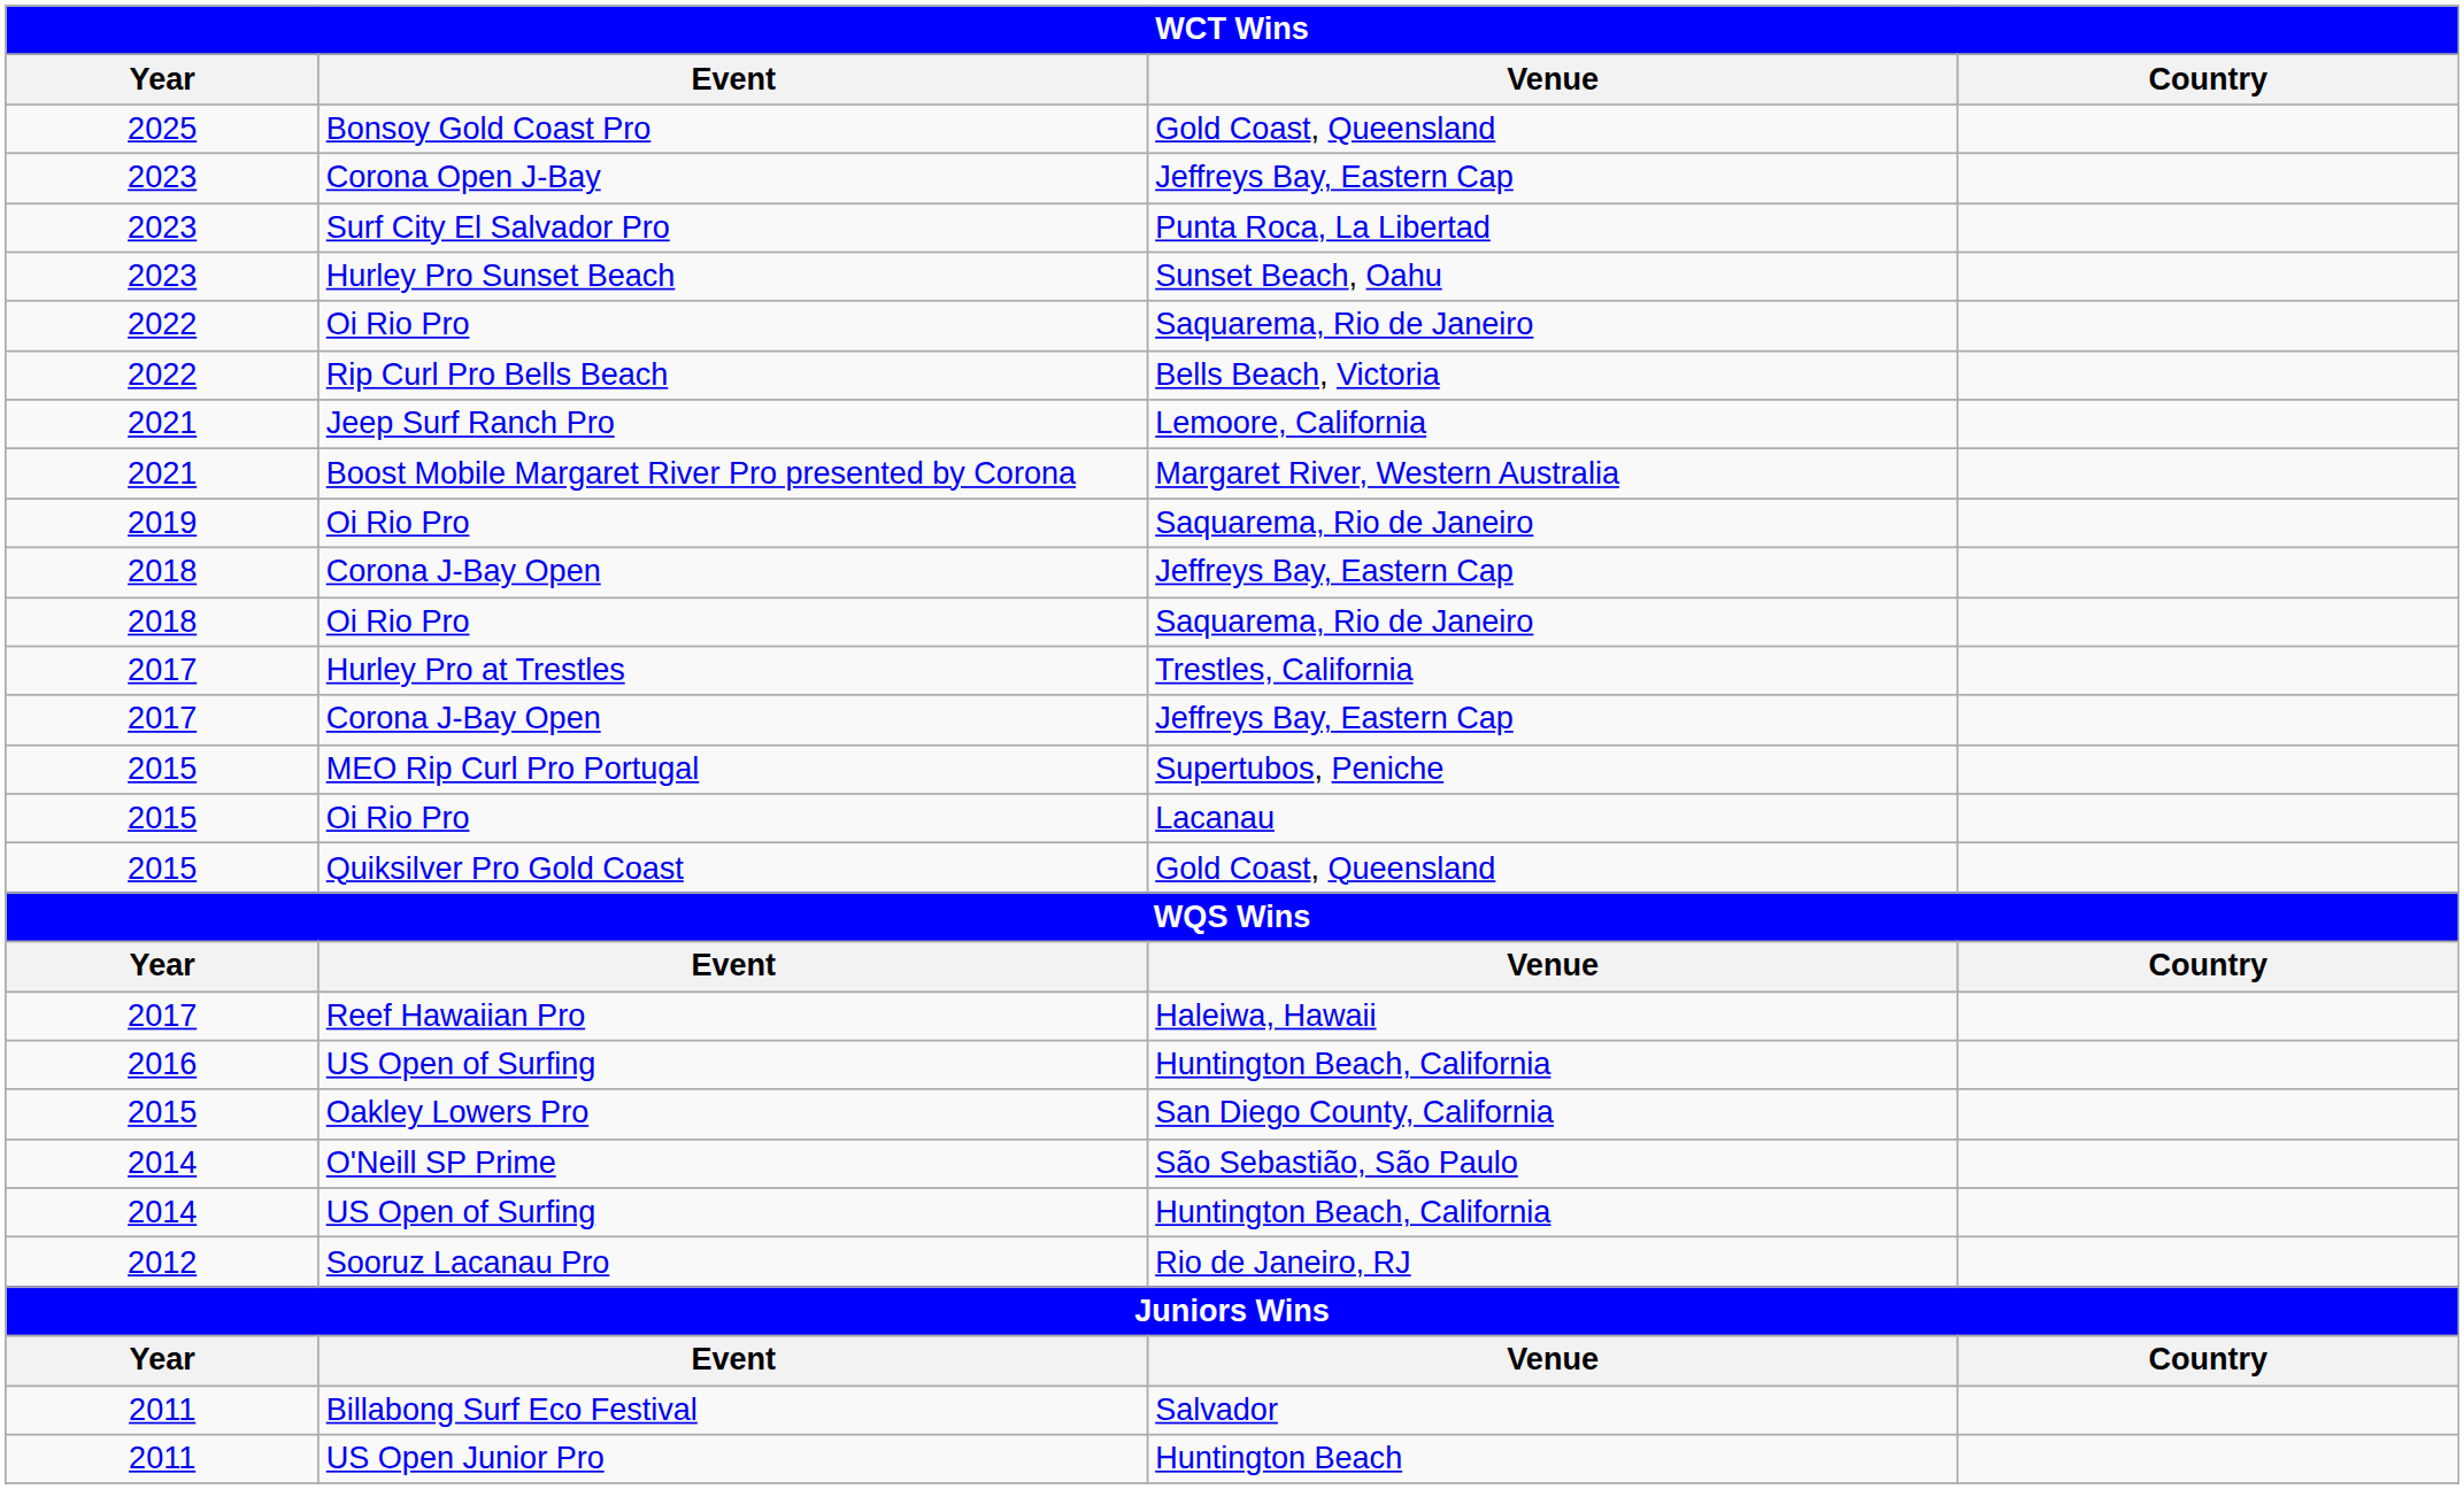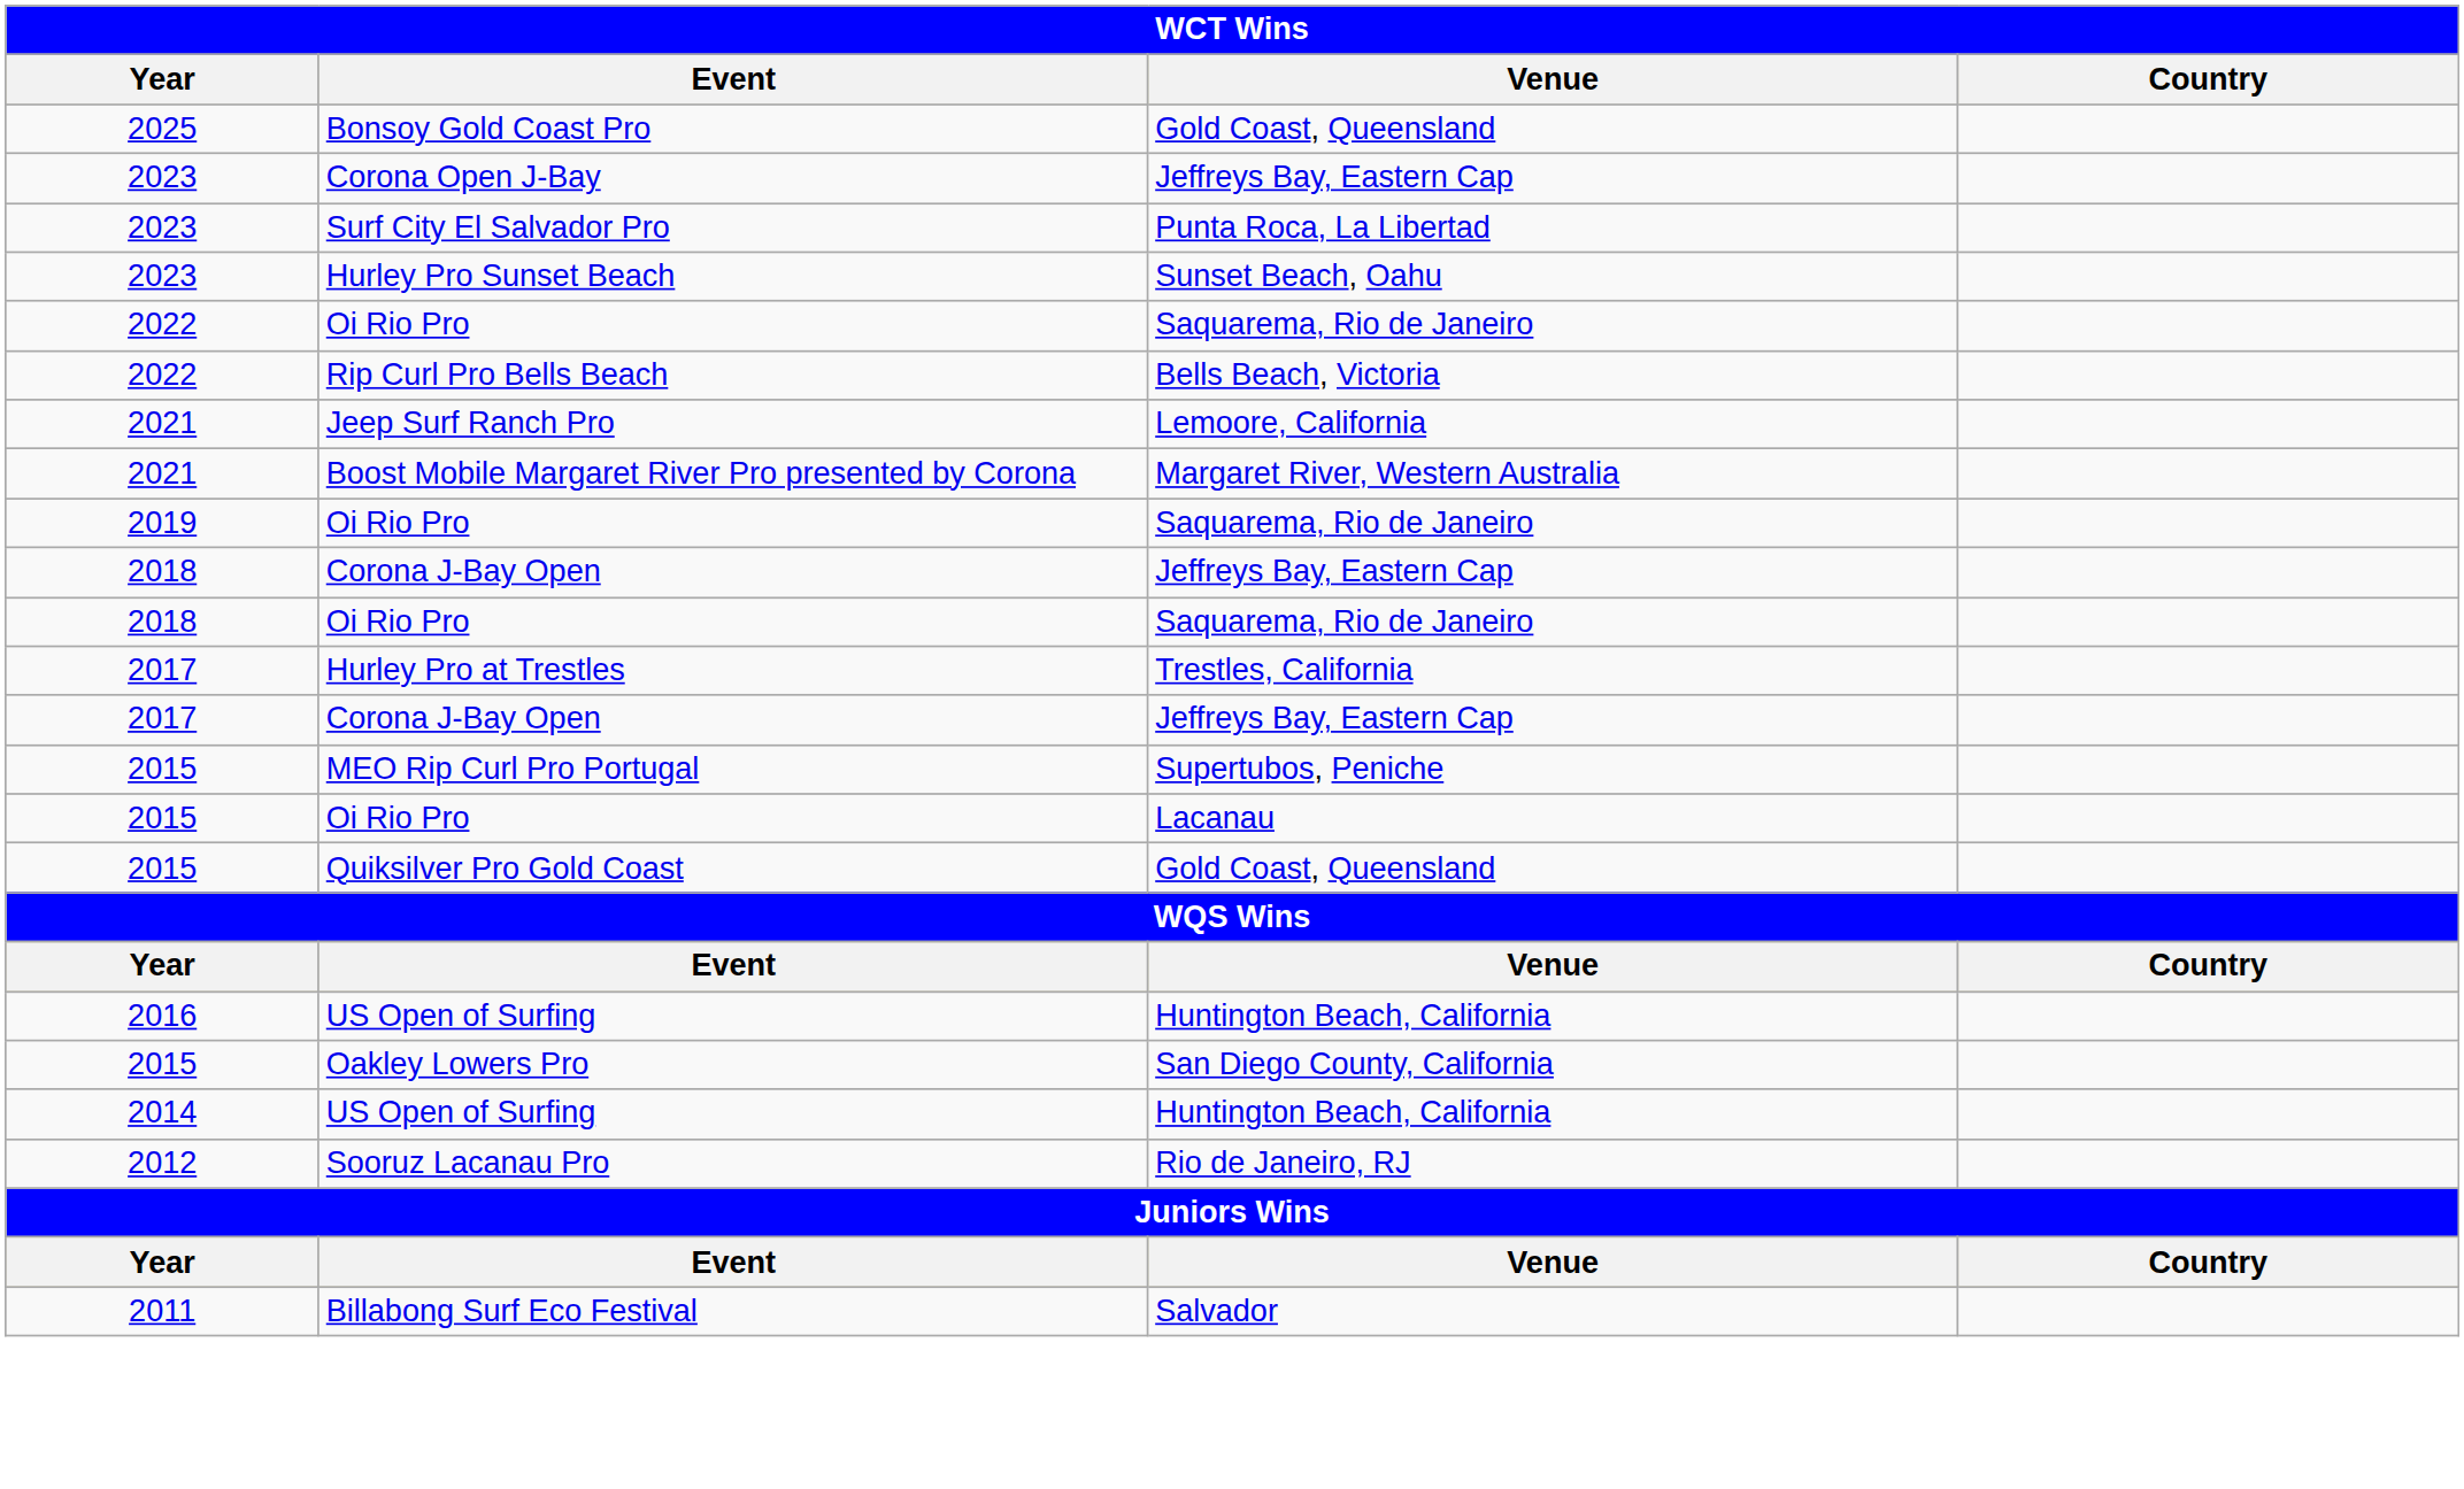- row: 2017 | Reef Hawaiian Pro | Haleiwa, Hawaii
- row: 2014 | O'Neill SP Prime | São Sebastião, São Paulo
- row: 2011 | US Open Junior Pro | Huntington Beach
